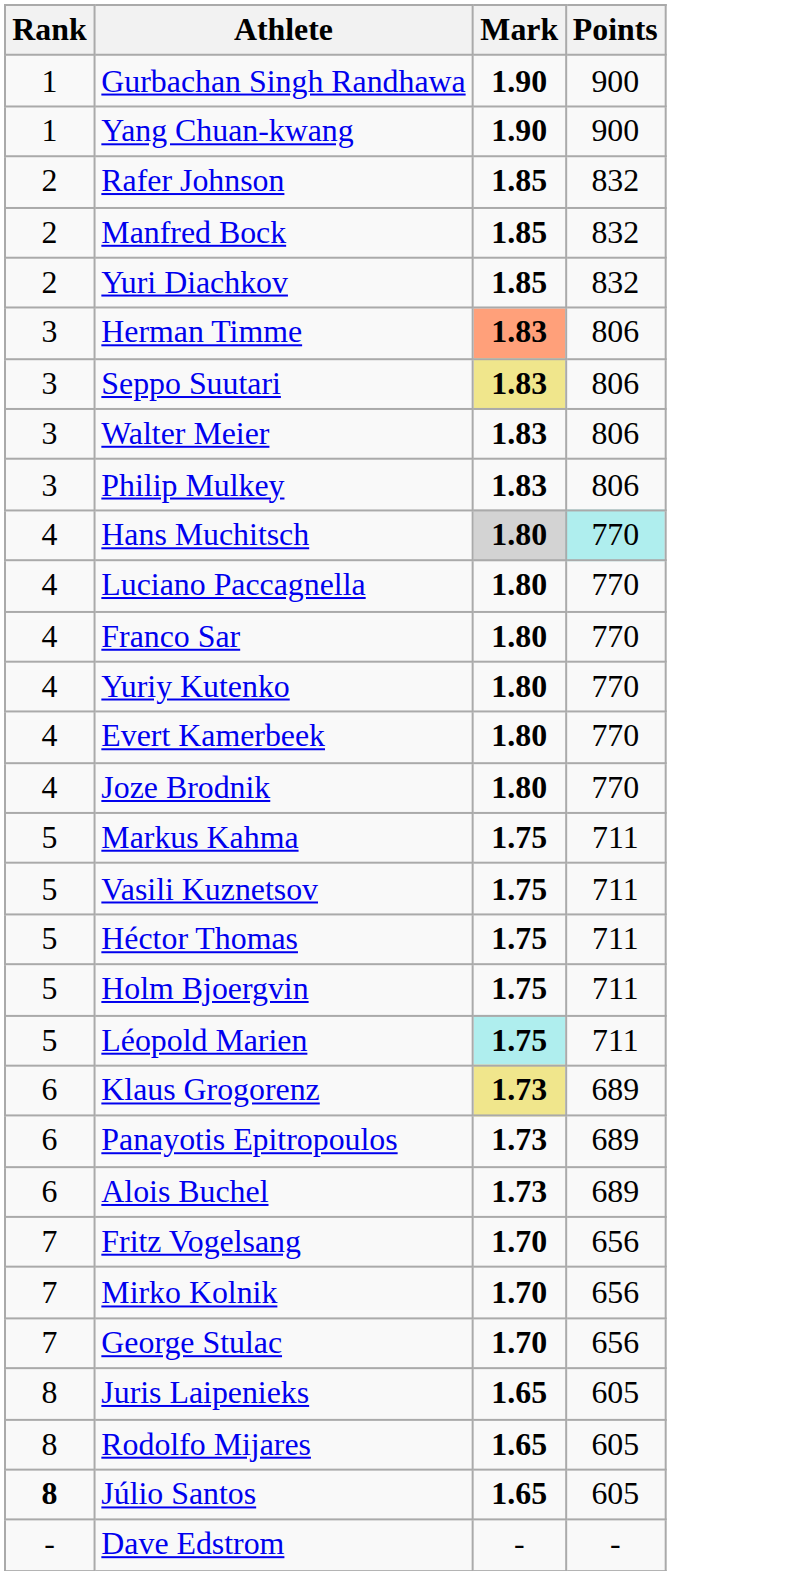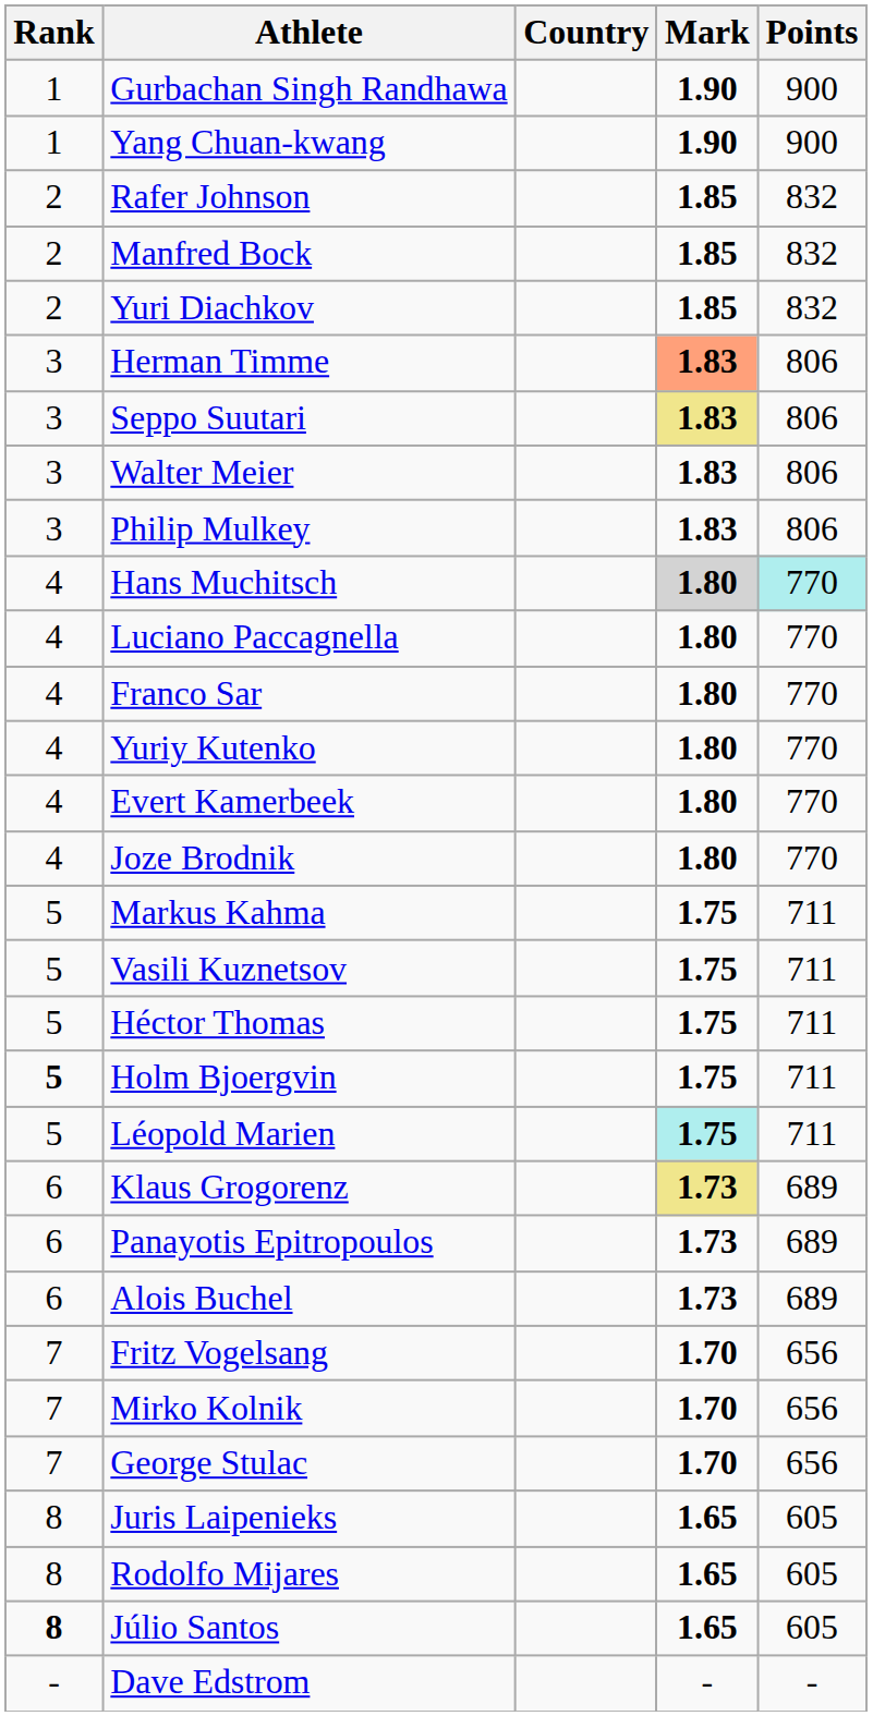+ column: Country
Holm Bjoergvin | Rank: normal -> bold
